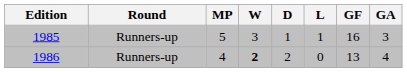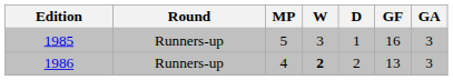- column: L | 1 | 0
1986 | GA: 4 -> 3
